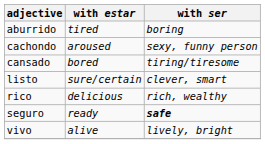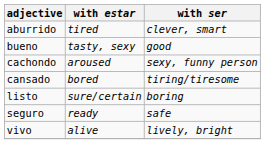aburrido | with ser: boring -> clever, smart
+ row: bueno | tasty, sexy | good
listo | with ser: clever, smart -> boring
- row: rico | delicious | rich, wealthy
seguro | with ser: bold -> normal
